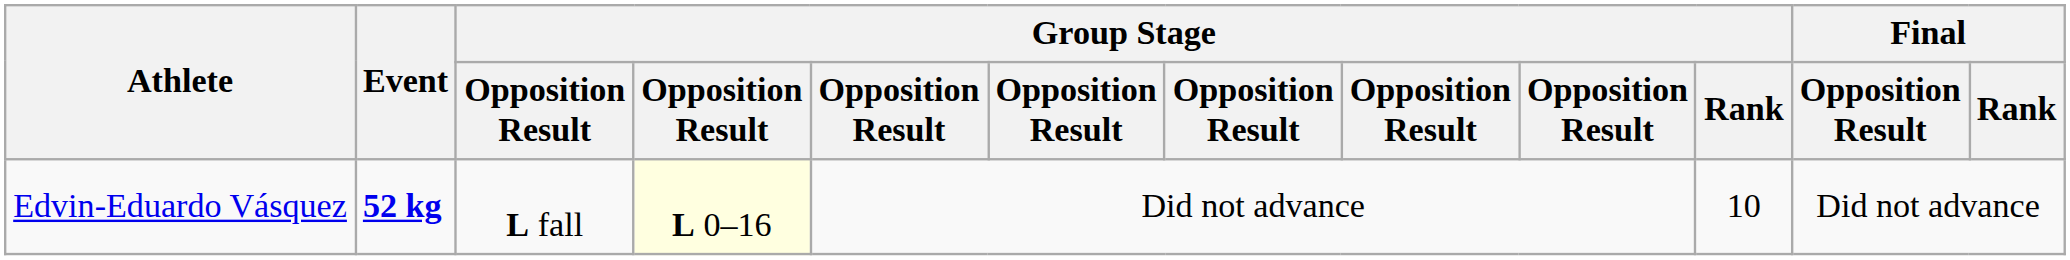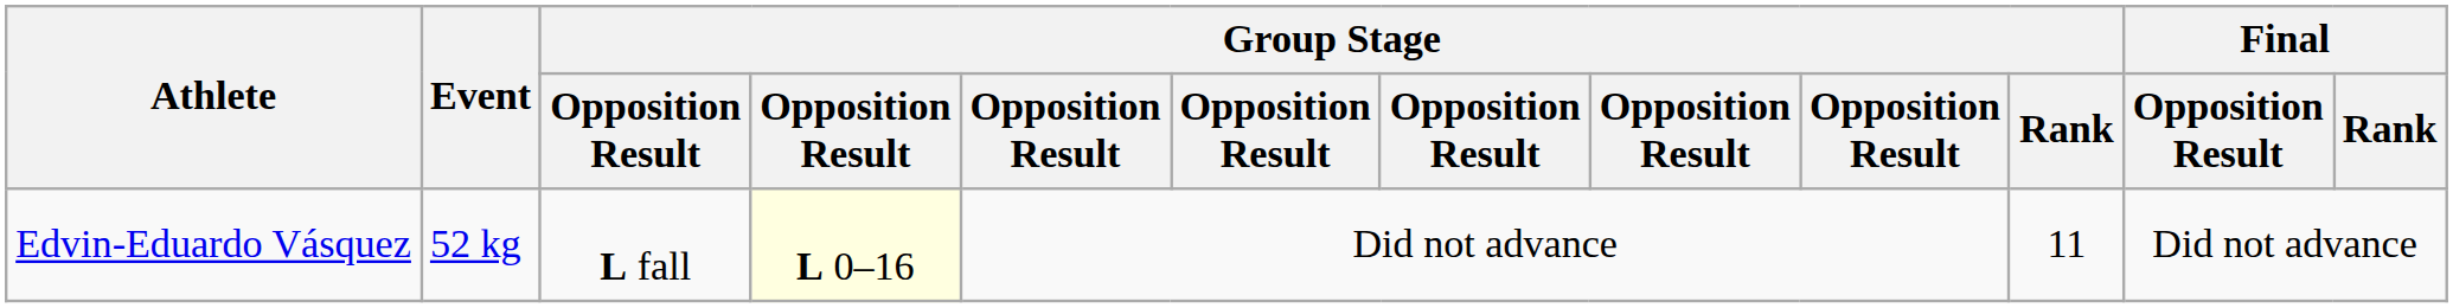Edvin-Eduardo Vásquez | Event: bold -> normal
Edvin-Eduardo Vásquez | Group Stage / Rank: 10 -> 11
